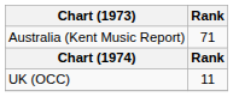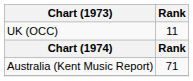rows swapped: UK (OCC) <-> Australia (Kent Music Report)
